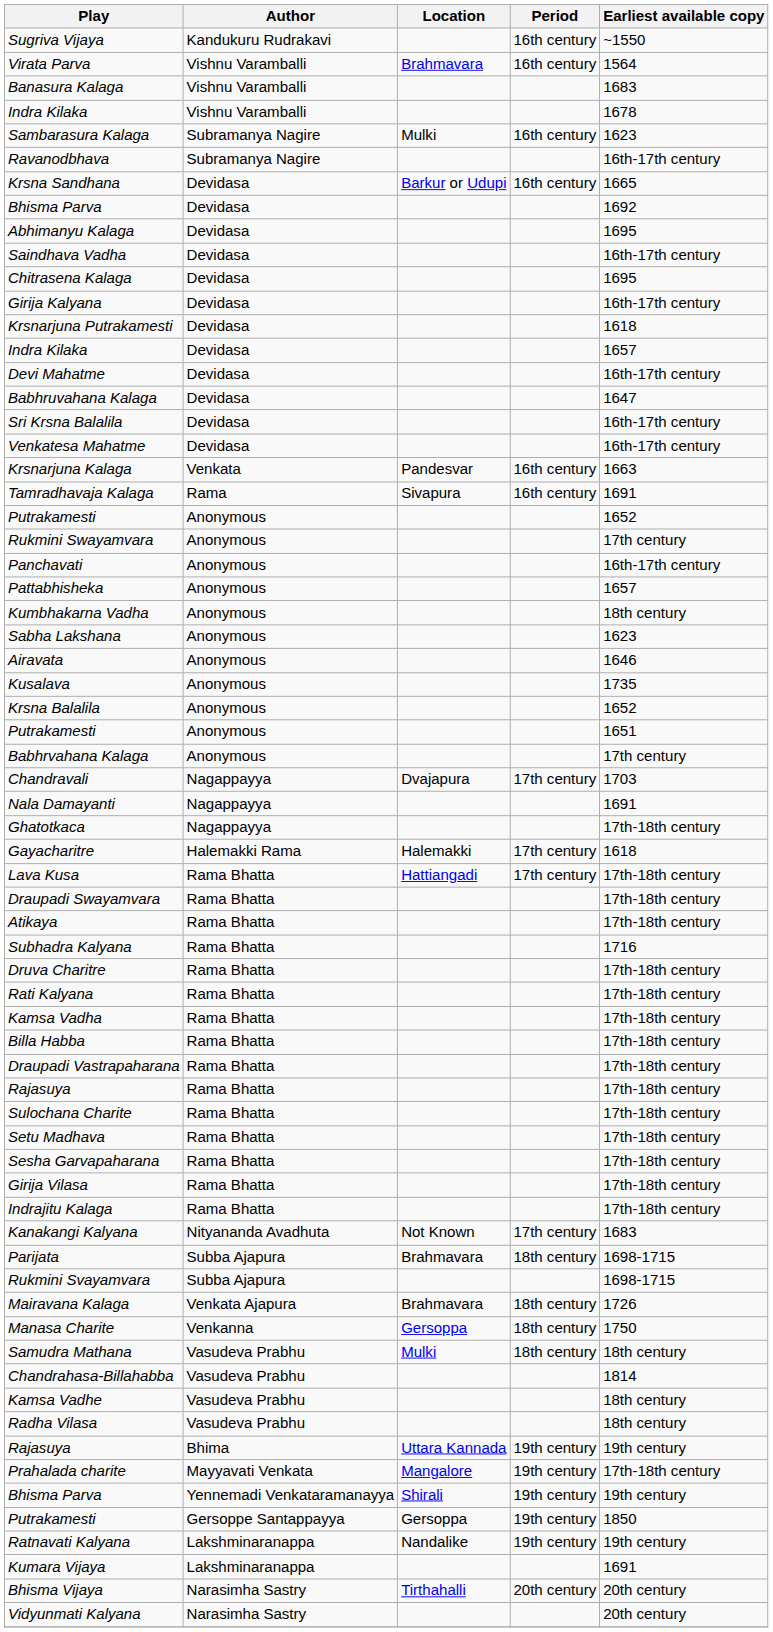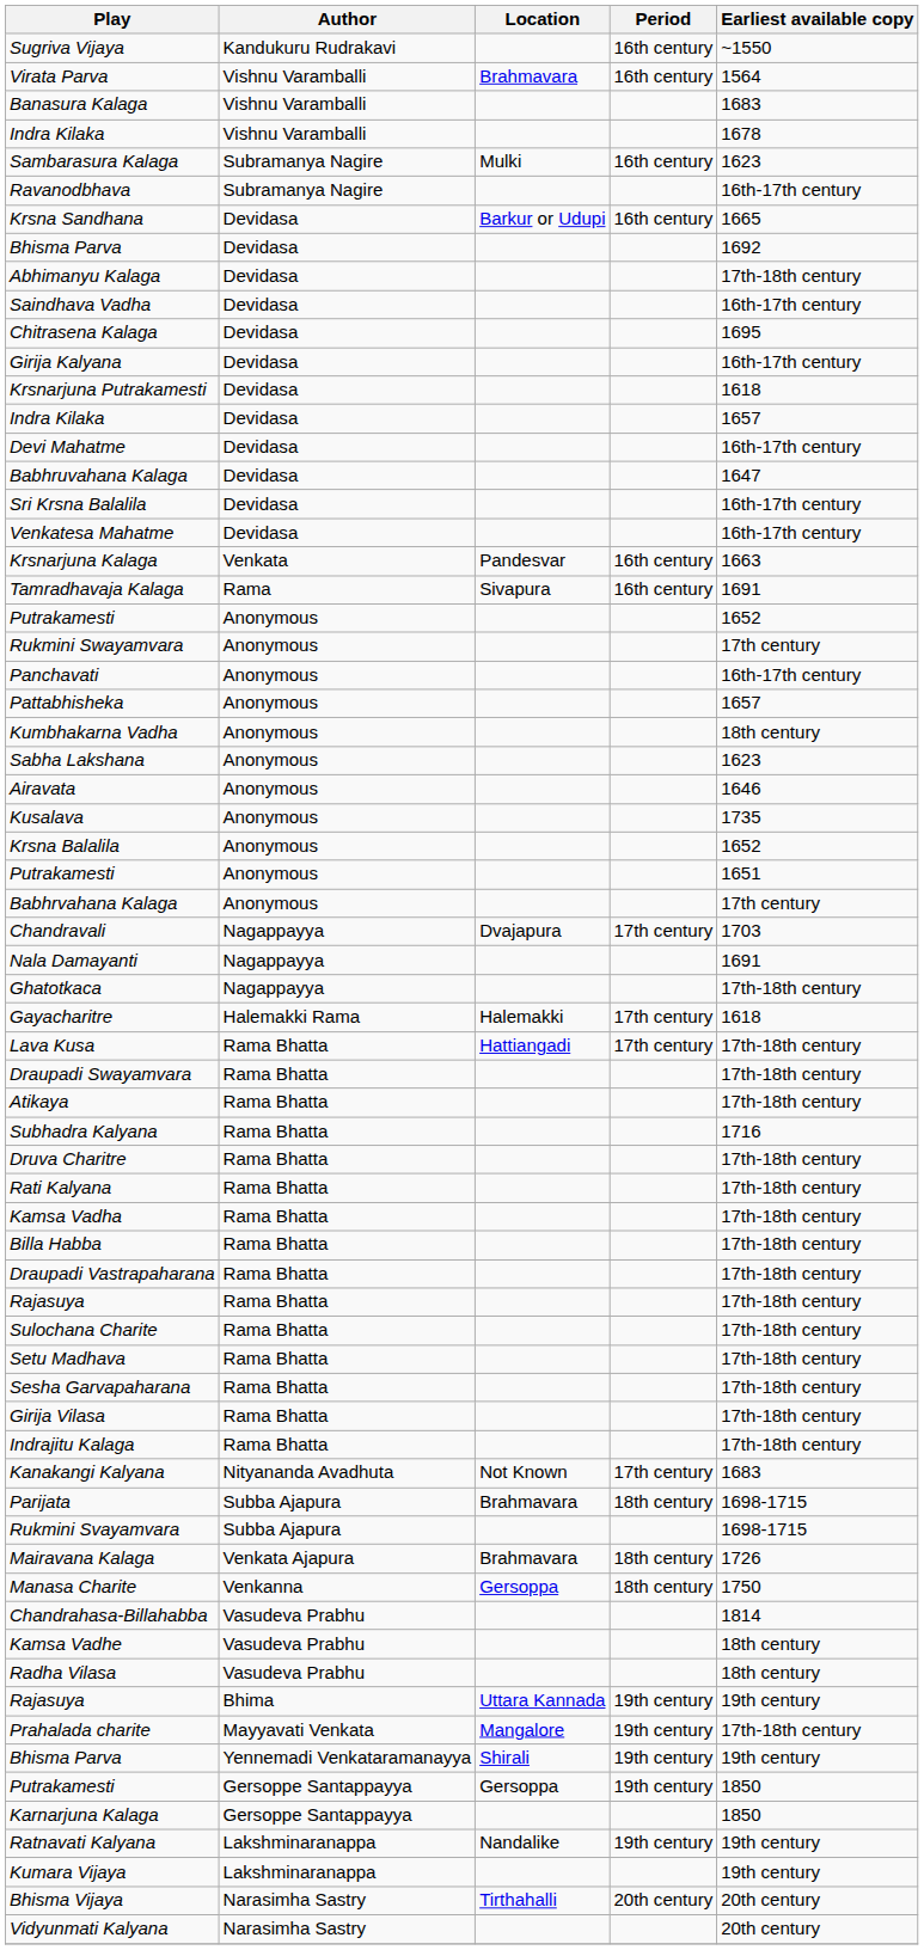Abhimanyu Kalaga | Earliest available copy: 1695 -> 17th-18th century
- row: Samudra Mathana | Vasudeva Prabhu | Mulki | 18th century | 18th century
+ row: Karnarjuna Kalaga | Gersoppe Santappayya | 1850
Kumara Vijaya | Earliest available copy: 1691 -> 19th century
